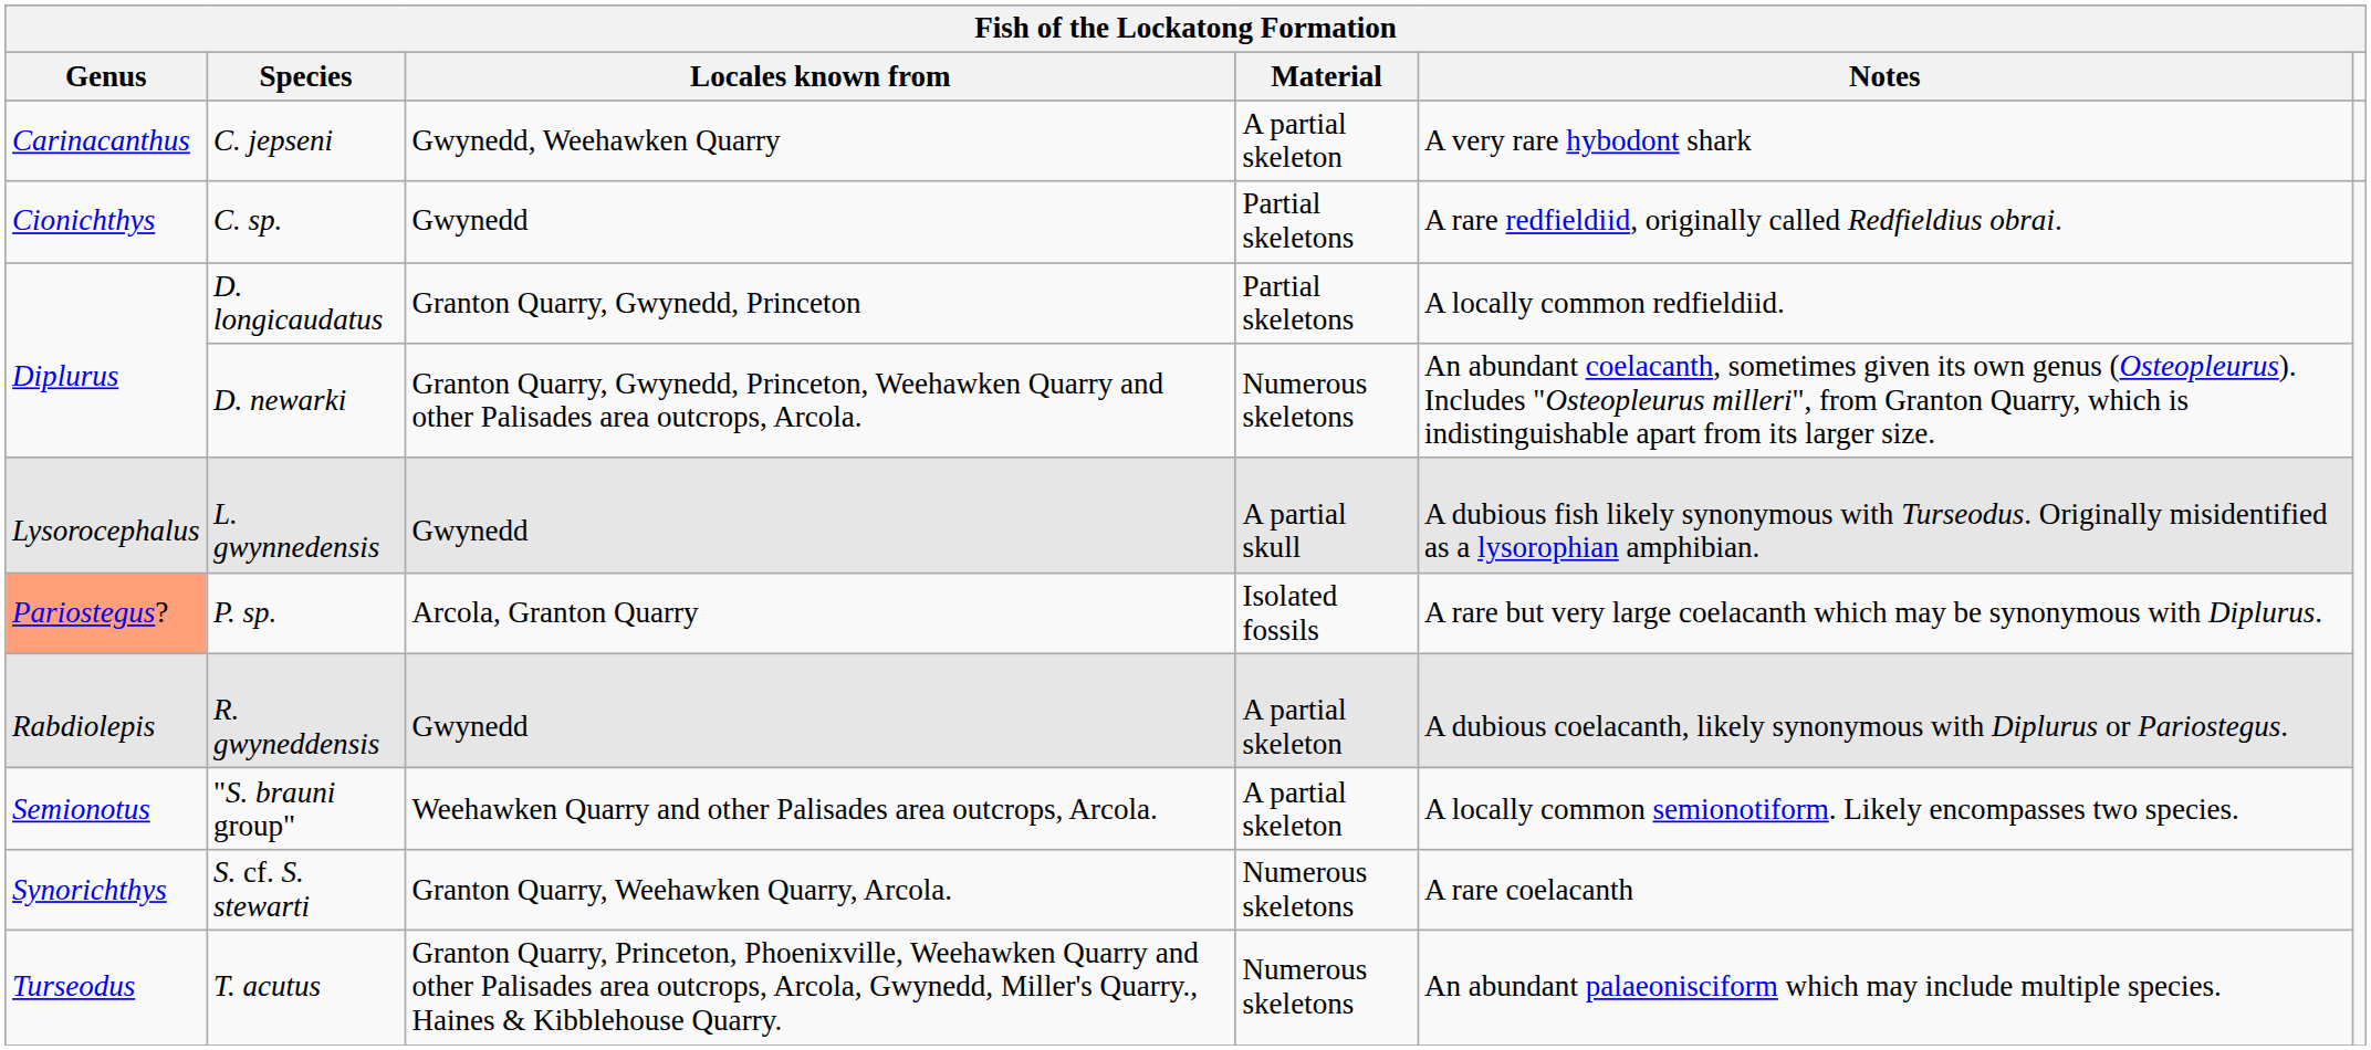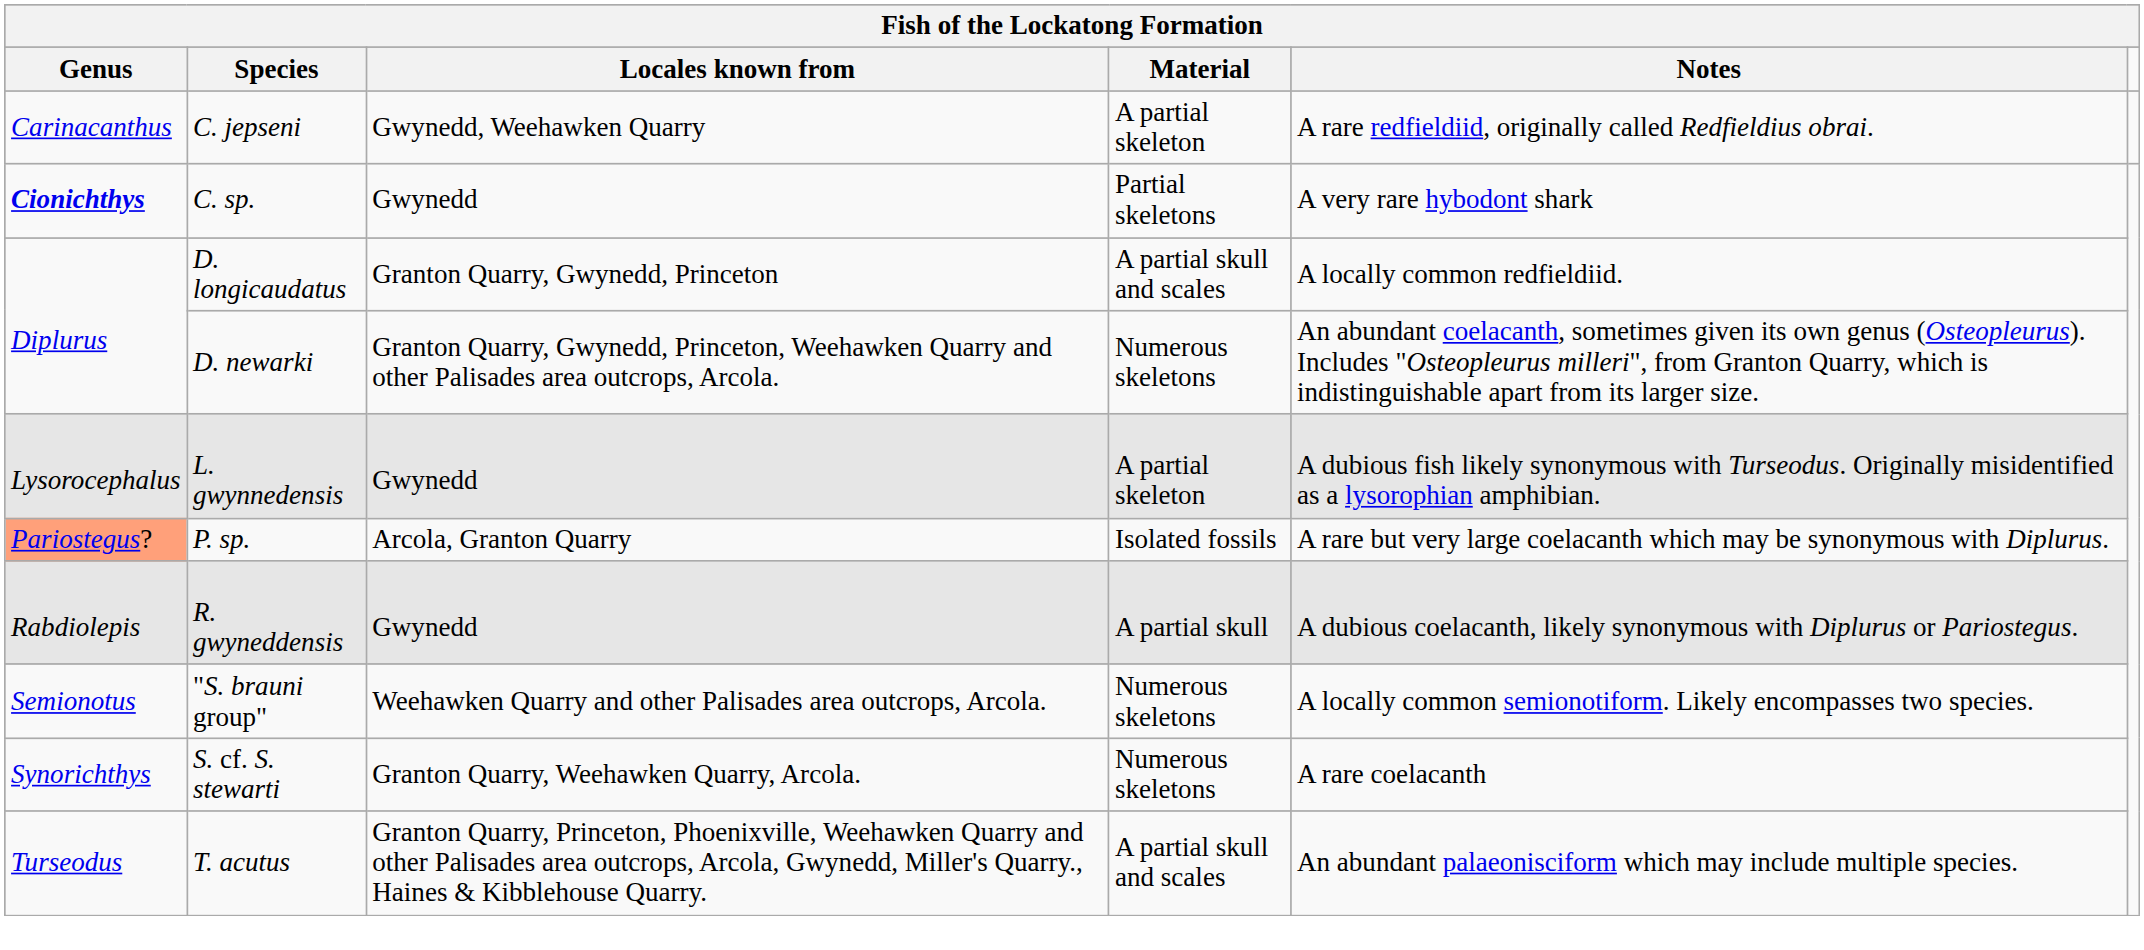C. jepseni | Notes: A very rare hybodont shark -> A rare redfieldiid, originally called Redfieldius obrai.
C. sp. | Genus: normal -> bold
C. sp. | Notes: A rare redfieldiid, originally called Redfieldius obrai. -> A very rare hybodont shark
D. longicaudatus | Material: Partial skeletons -> A partial skull and scales
L. gwynnedensis | Material: A partial skull -> A partial skeleton
R. gwyneddensis | Material: A partial skeleton -> A partial skull
"S. brauni group" | Material: A partial skeleton -> Numerous skeletons
T. acutus | Material: Numerous skeletons -> A partial skull and scales
